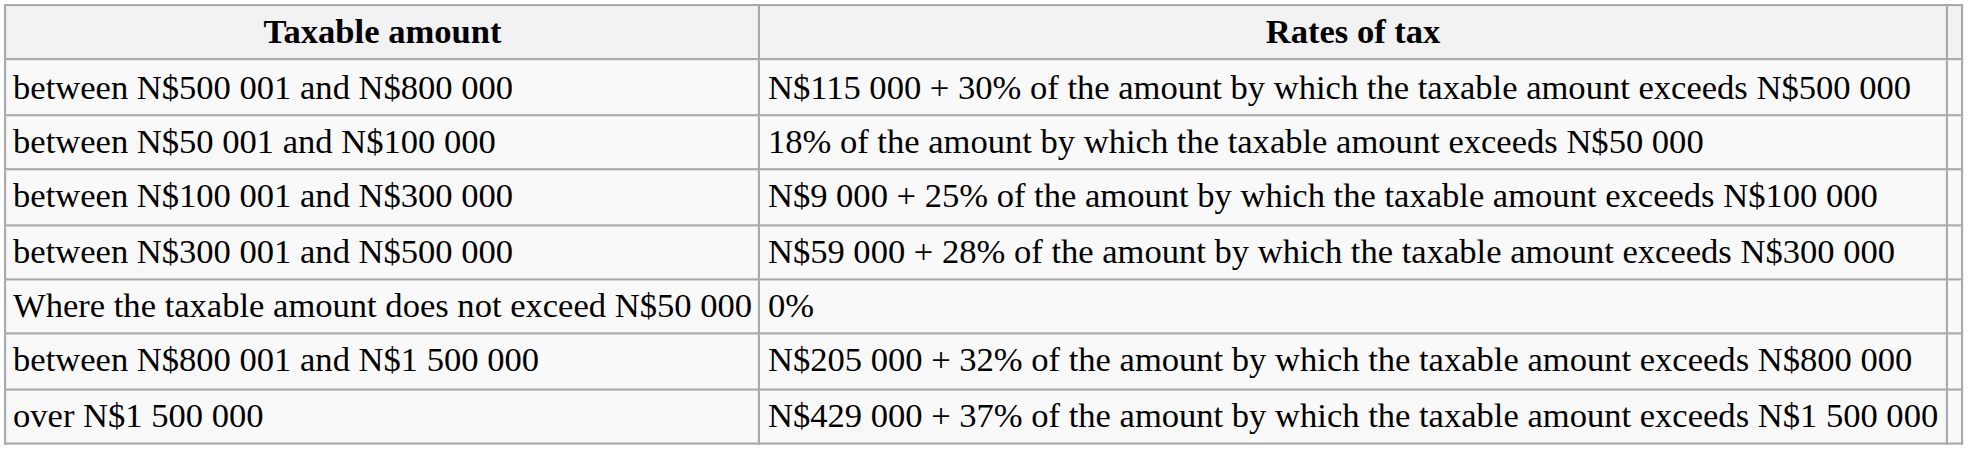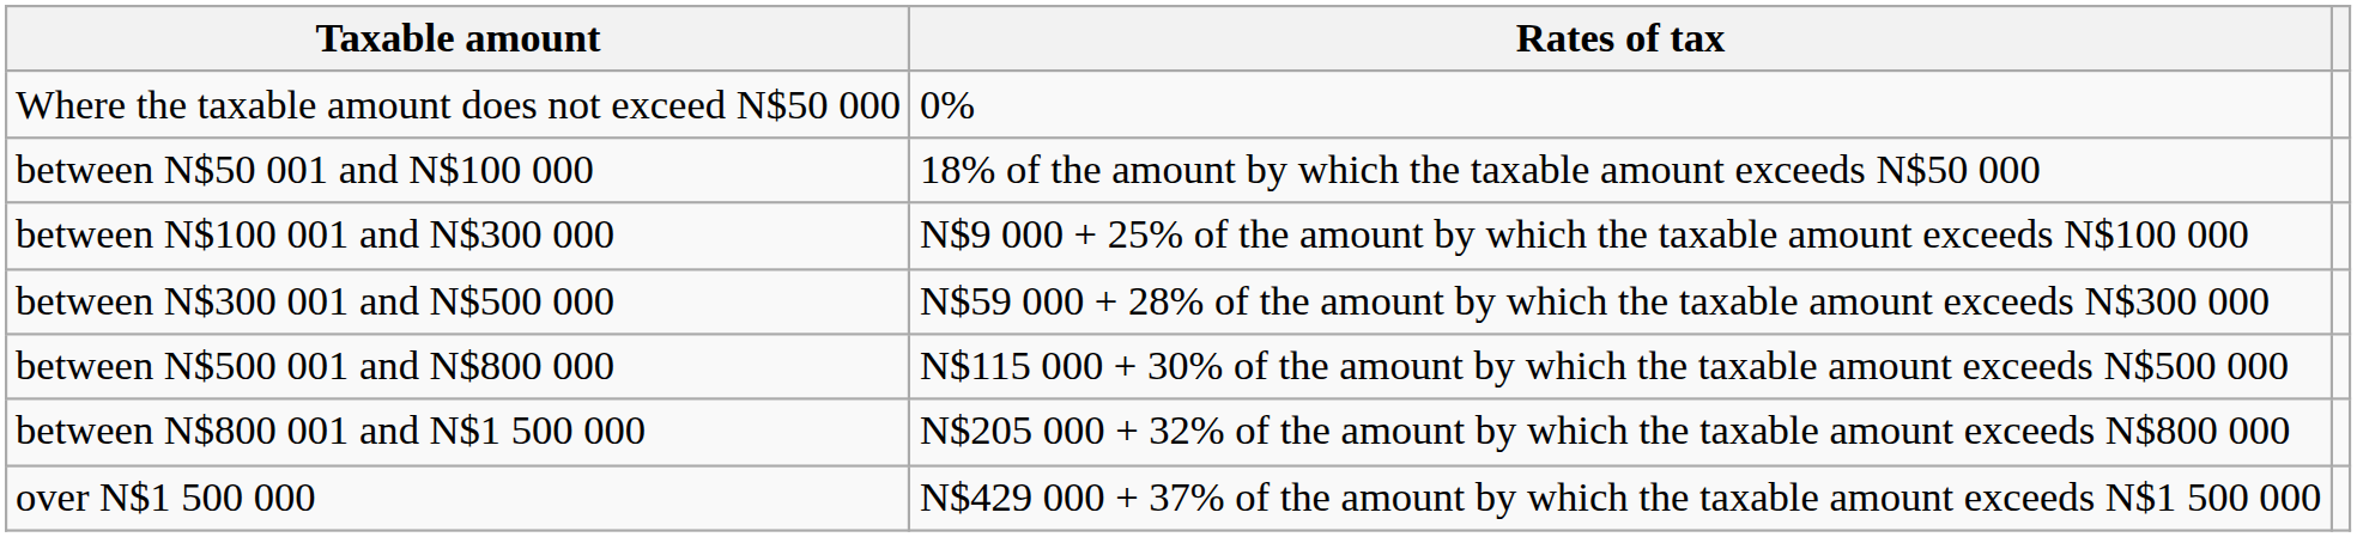rows swapped: Where the taxable amount does not exceed N$50 000 <-> between N$500 001 and N$800 000
